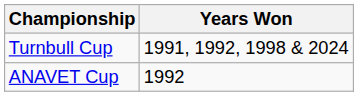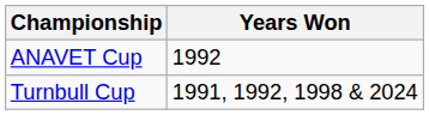rows swapped: Turnbull Cup <-> ANAVET Cup
